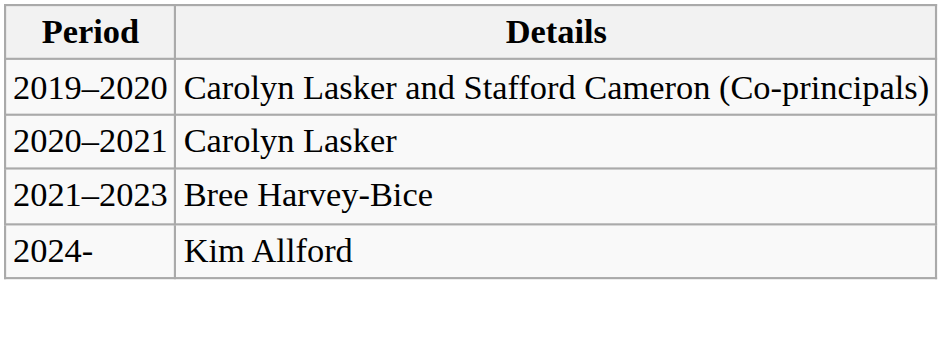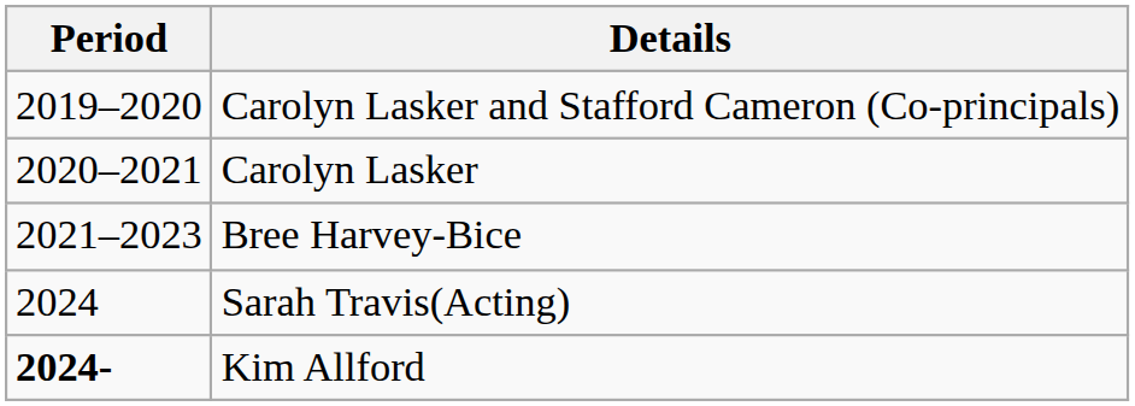+ row: 2024 | Sarah Travis(Acting)
Kim Allford | Period: normal -> bold
